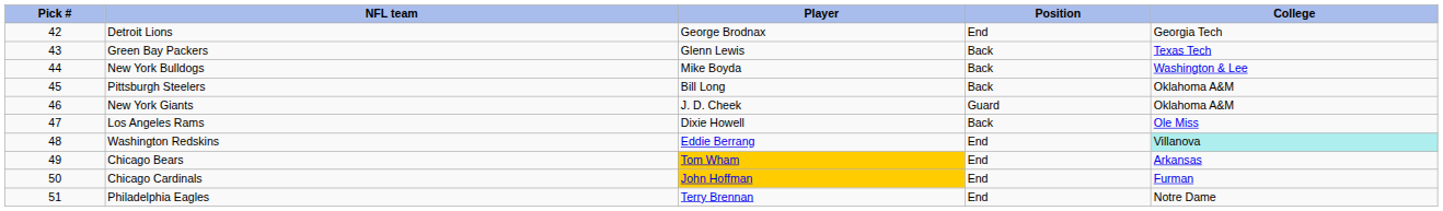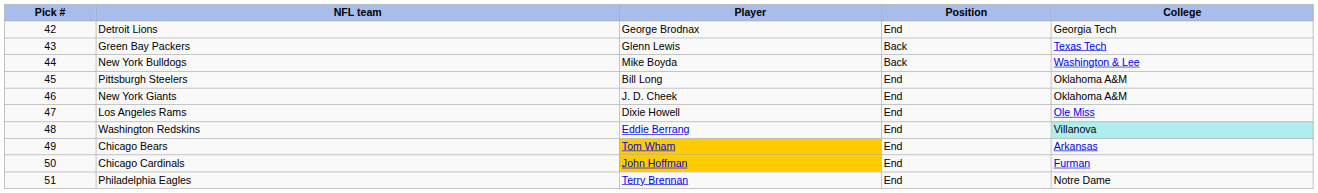Pittsburgh Steelers | Position: Back -> End
New York Giants | Position: Guard -> End
Los Angeles Rams | Position: Back -> End
